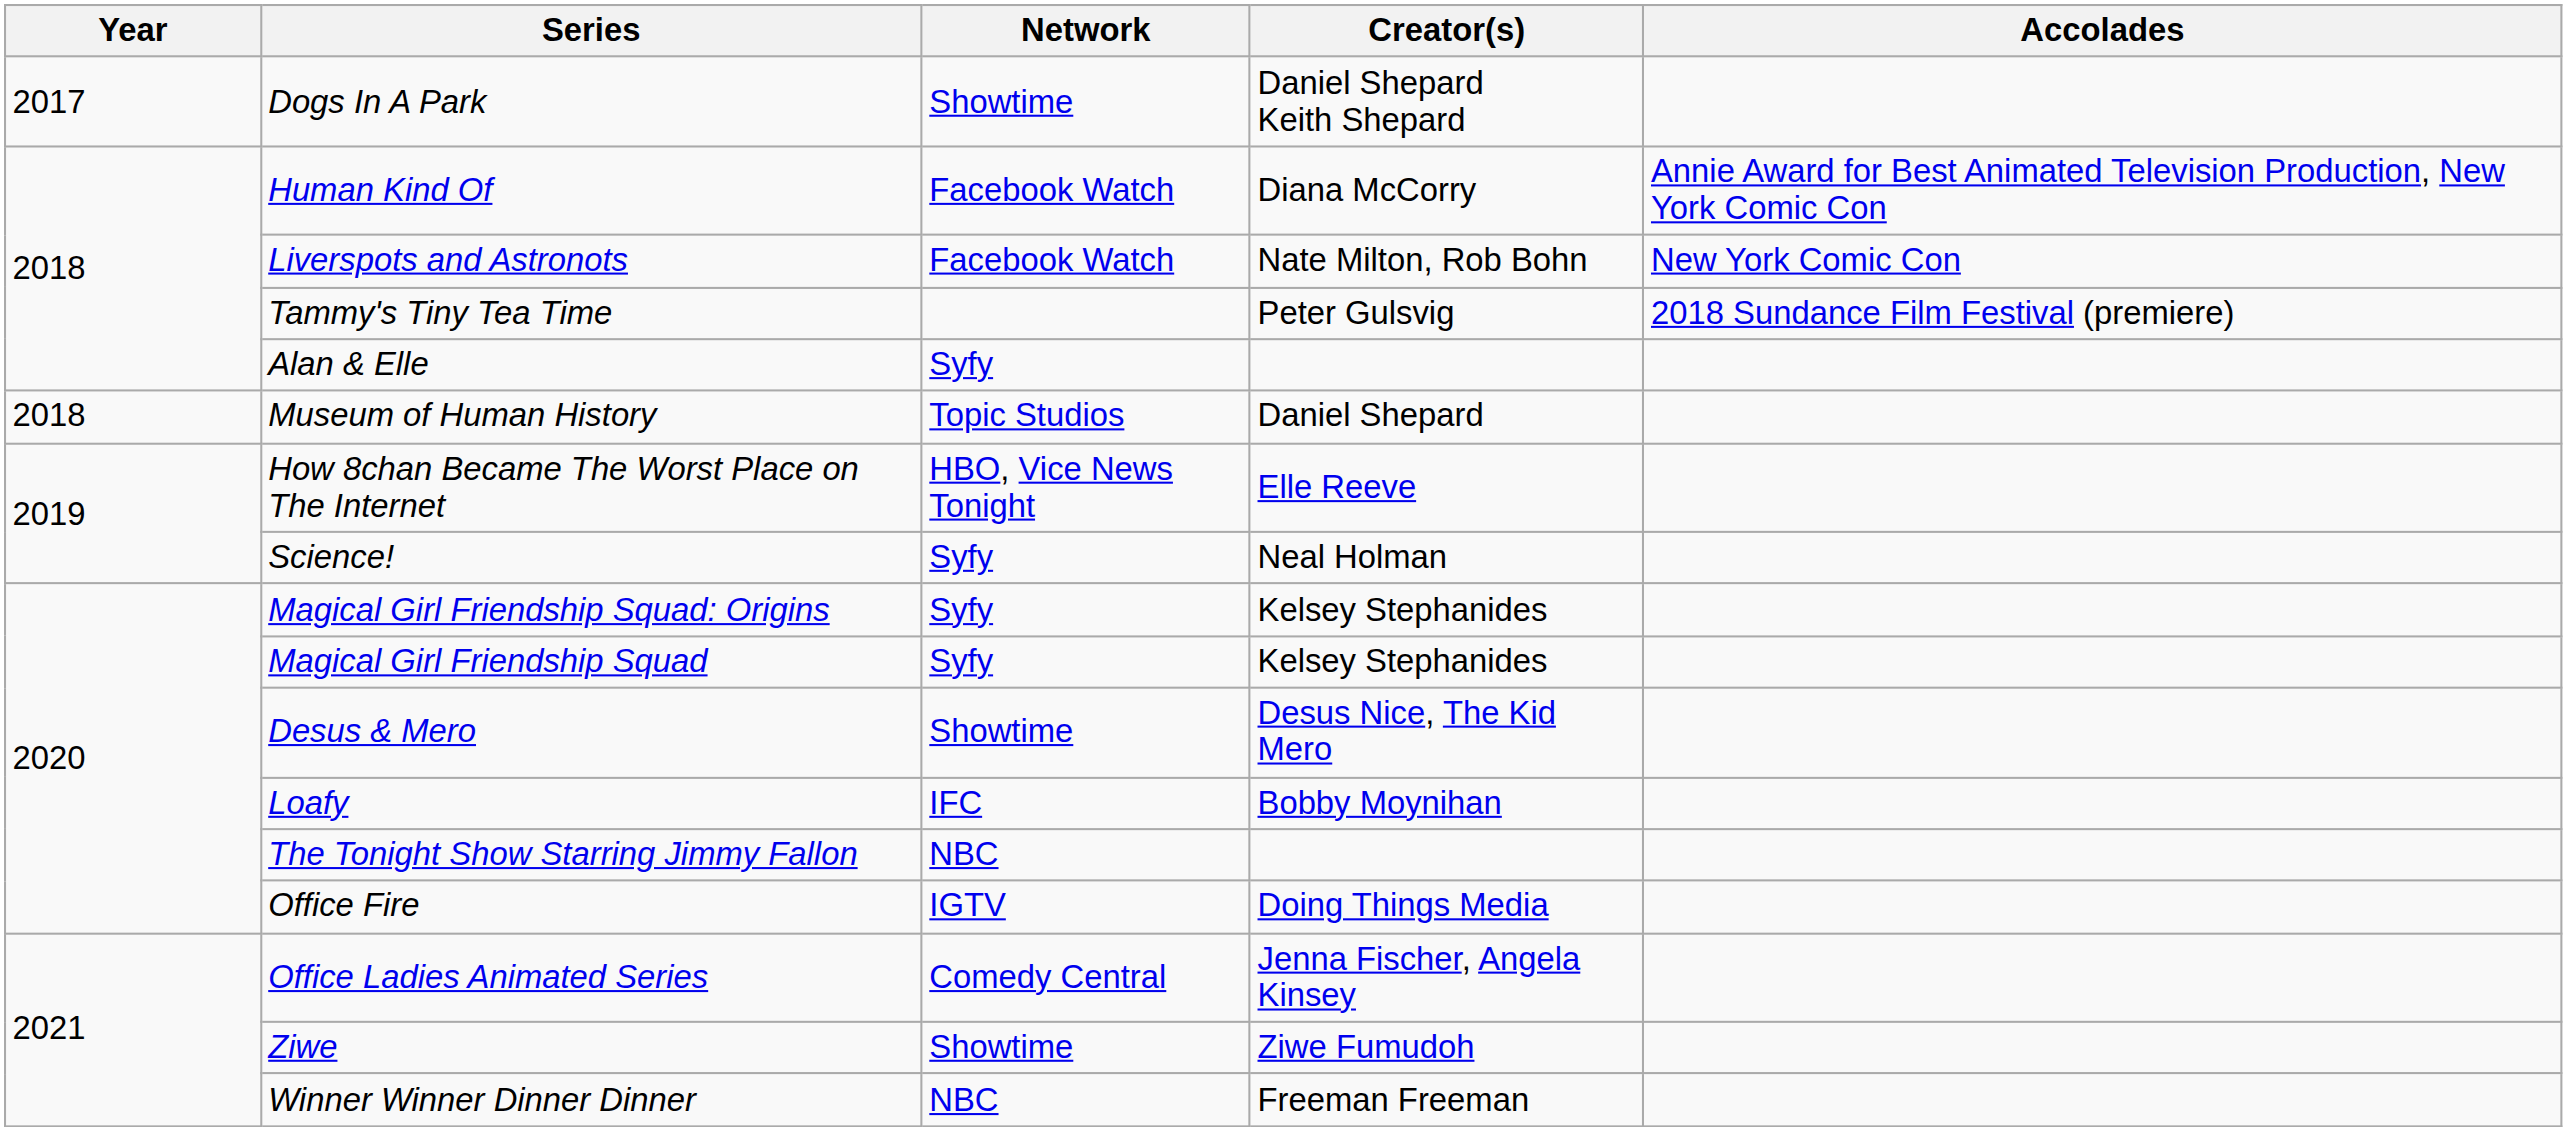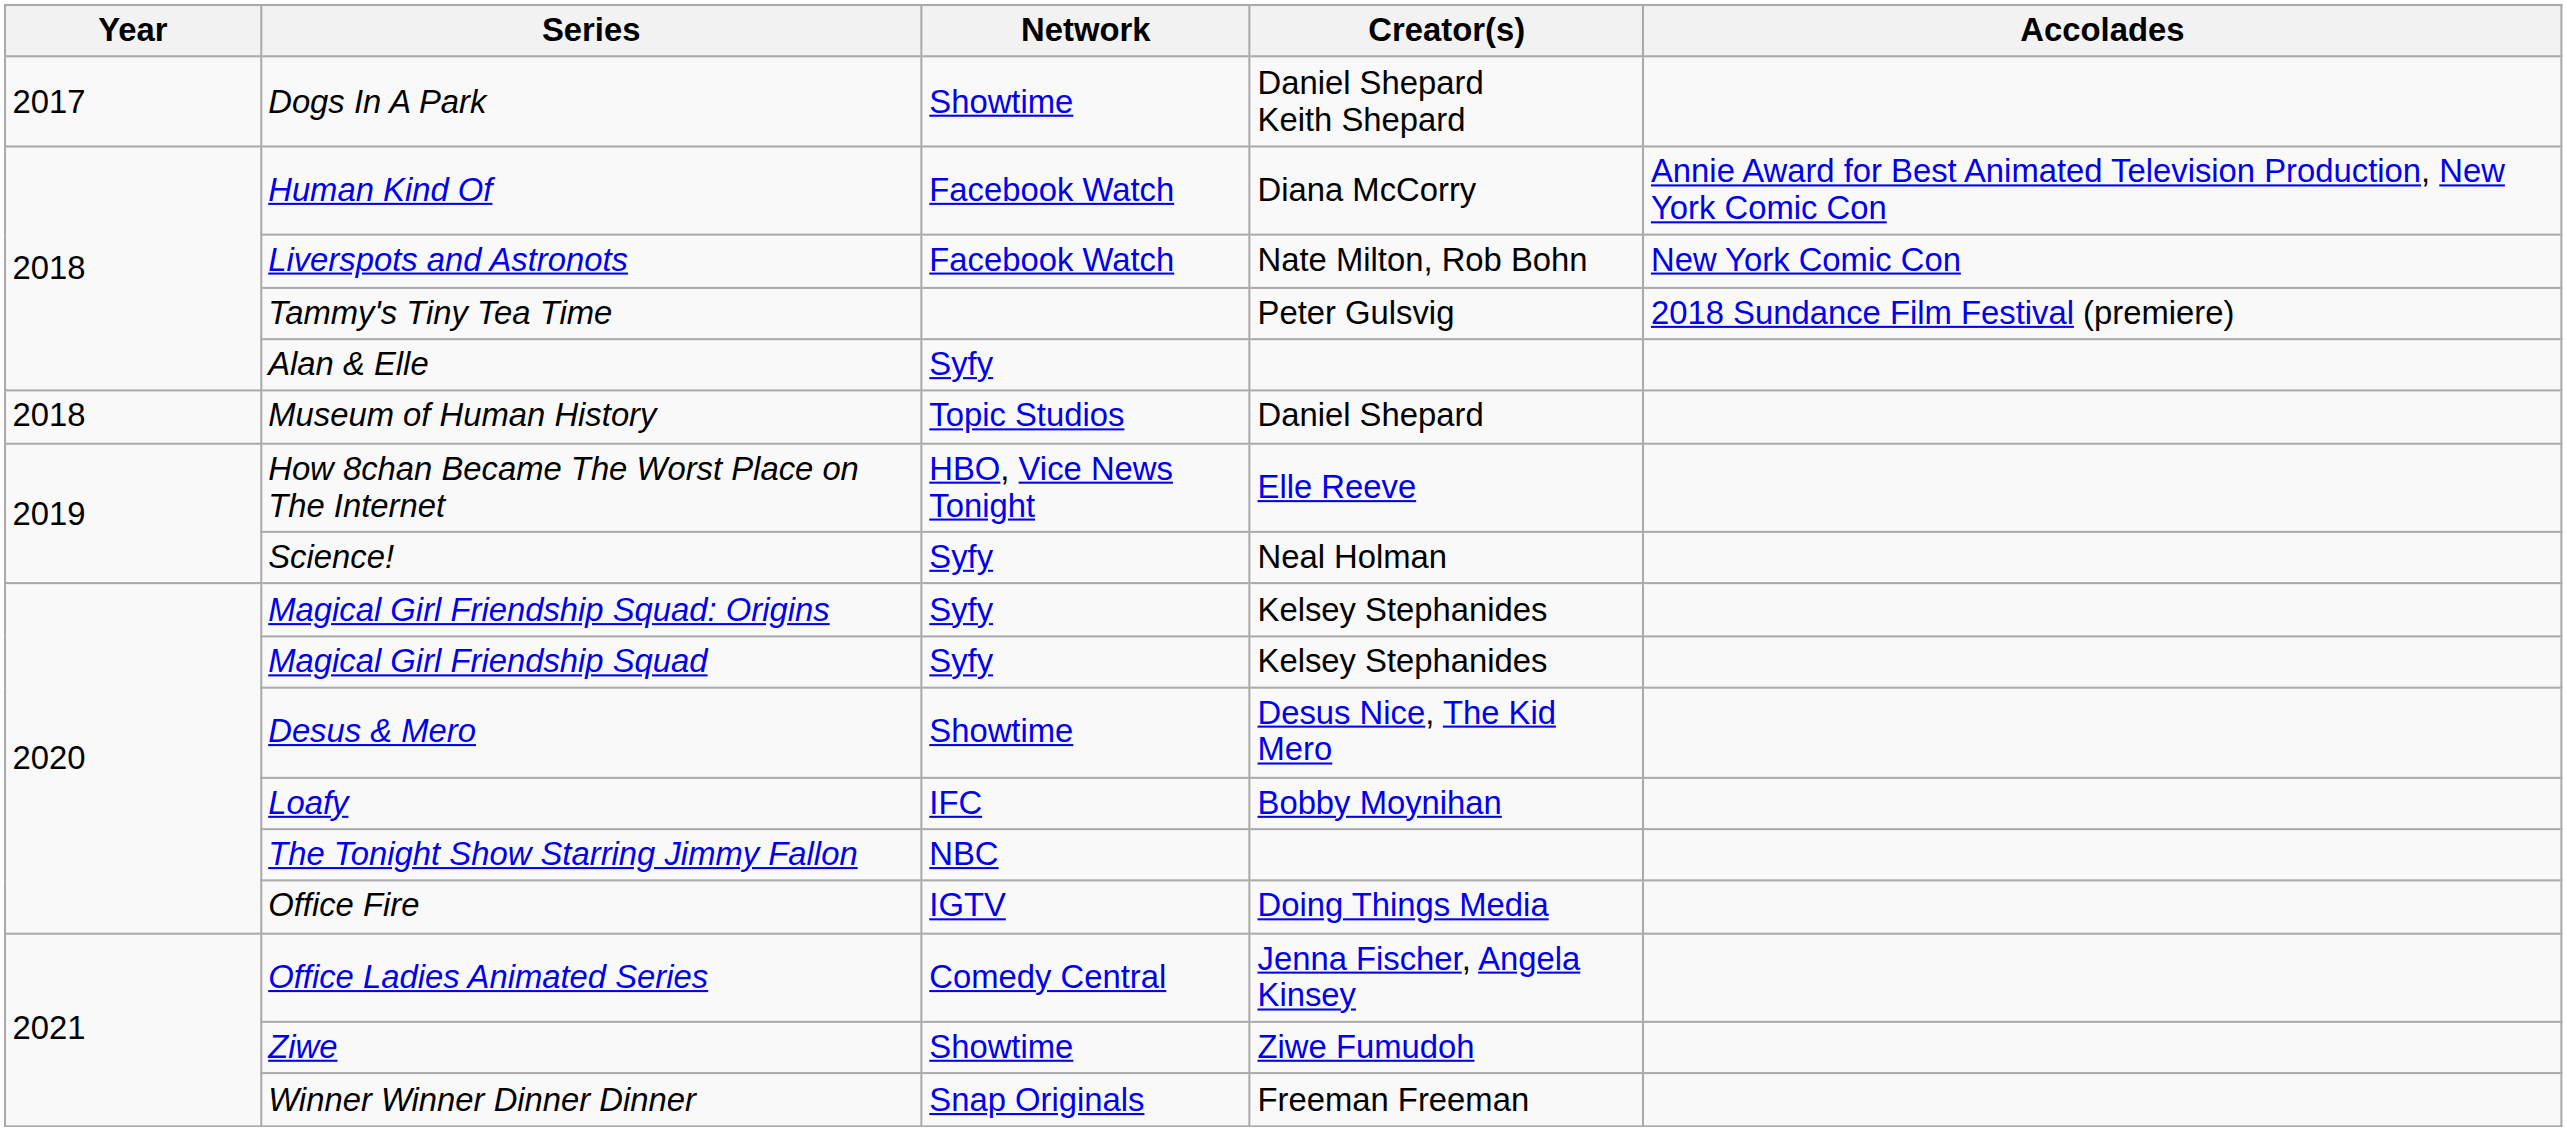Winner Winner Dinner Dinner | Network: NBC -> Snap Originals
